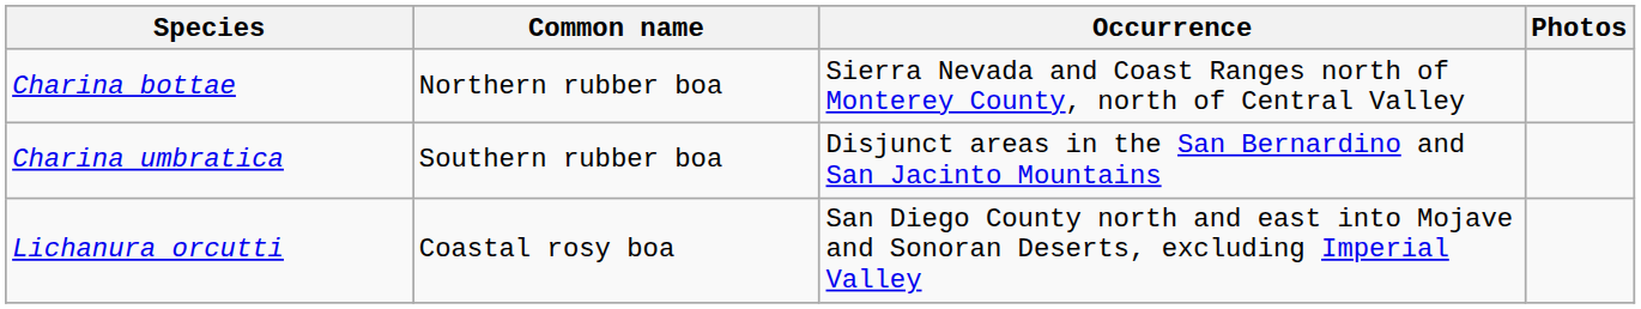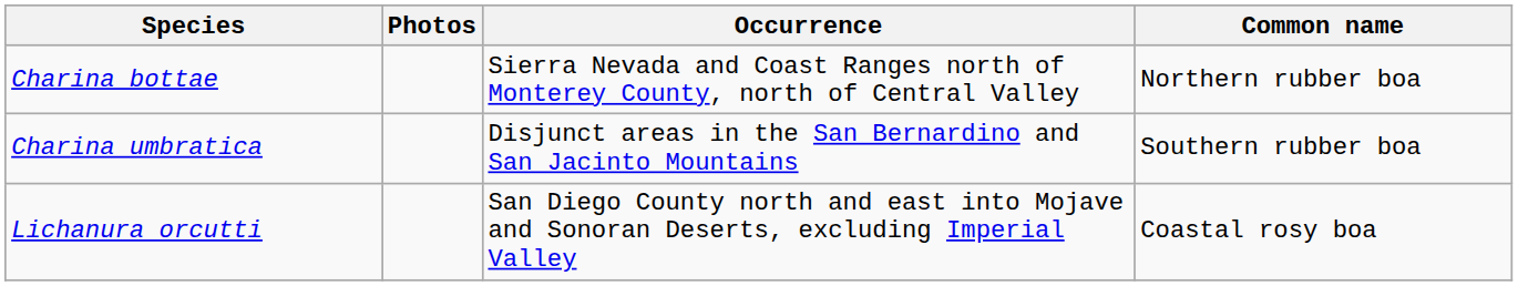columns swapped: Common name <-> Photos
